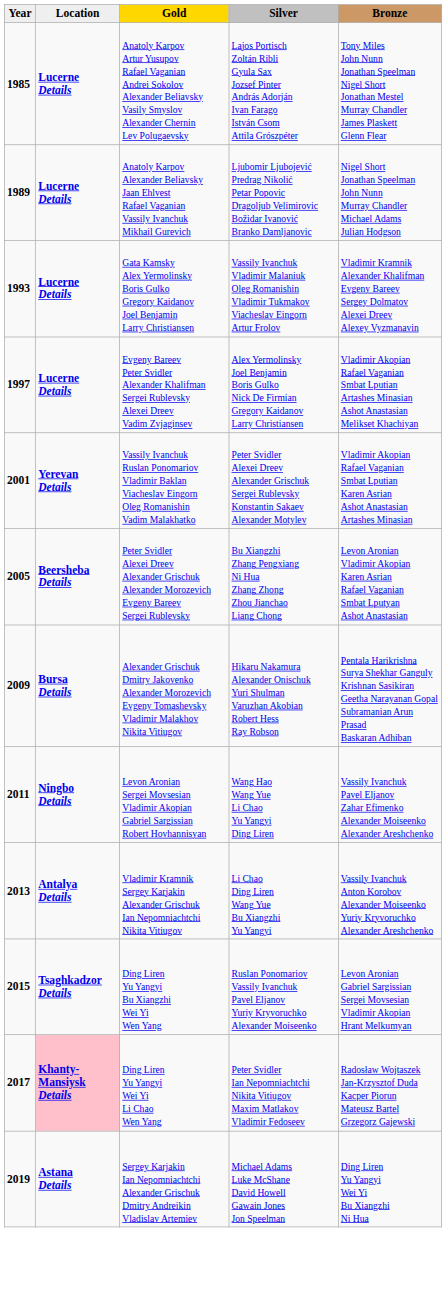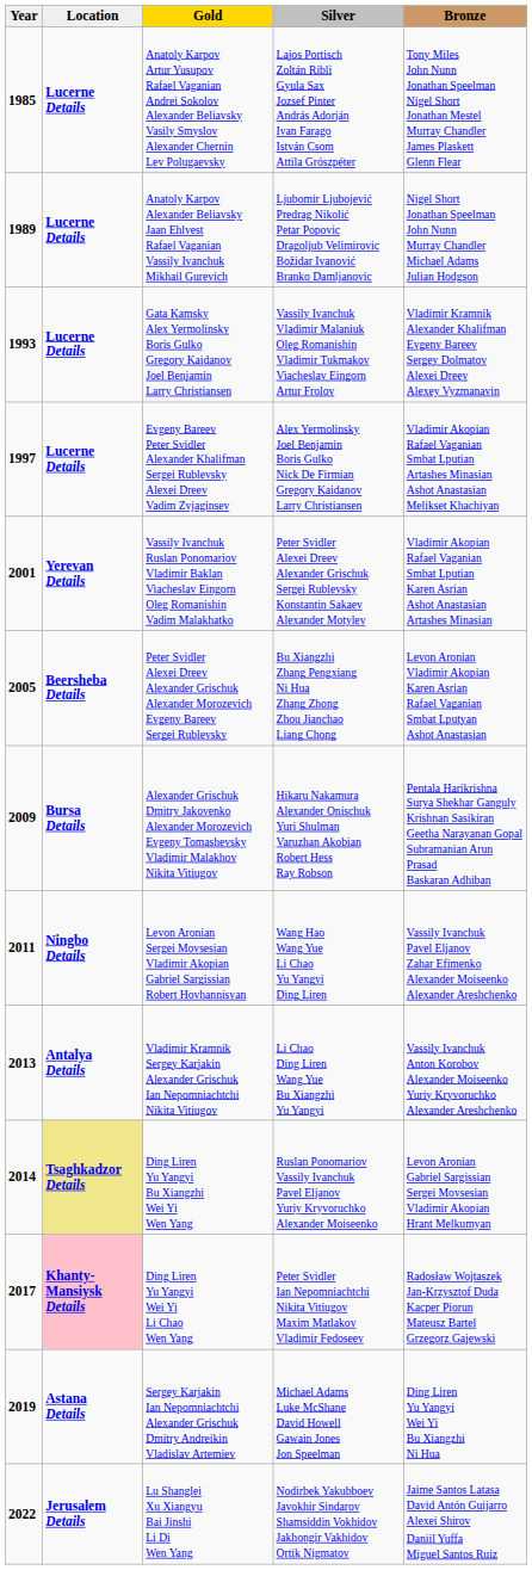Ding Liren Yu Yangyi Bu Xiangzhi Wei Yi Wen Yang | column 1: 2015 -> 2014
Ding Liren Yu Yangyi Bu Xiangzhi Wei Yi Wen Yang | column 2: no background -> khaki background
+ row: 2022 | Jerusalem Details | Lu Shanglei Xu Xiangyu Bai Jinshi Li Di Wen Yang | Nodirbek Yakubboev Javokhir Sindarov Shamsiddin Vokhidov Jakhongir Vakhidov Ortik Nigmatov | Jaime Santos Latasa David Antón Guijarro Alexei Shirov Daniil Yuffa Miguel Santos Ruiz
